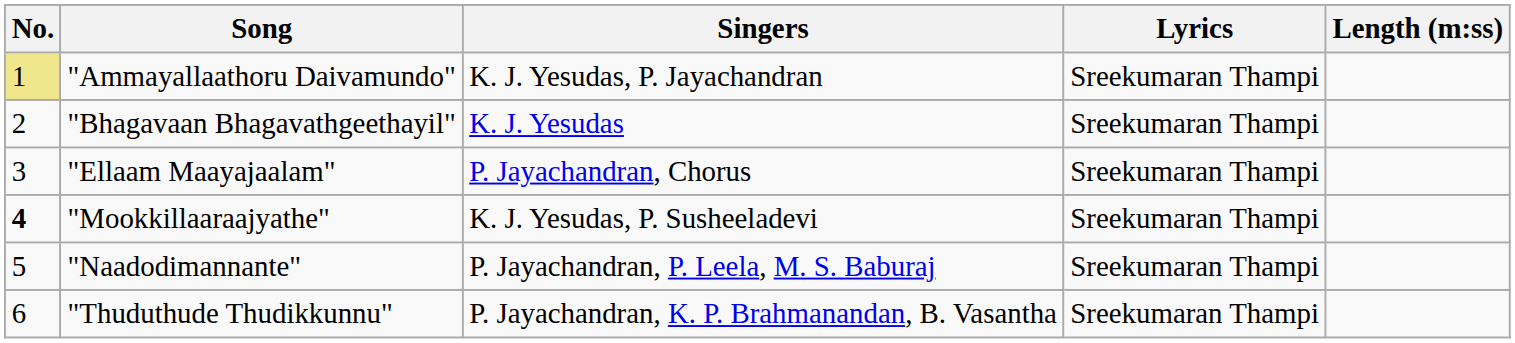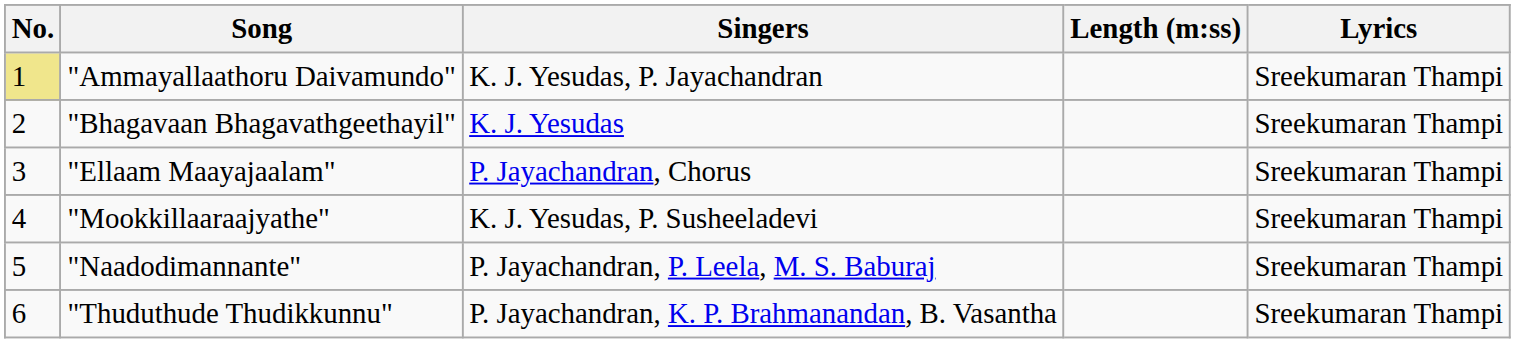columns swapped: Lyrics <-> Length (m:ss)
"Mookkillaaraajyathe" | No.: bold -> normal
